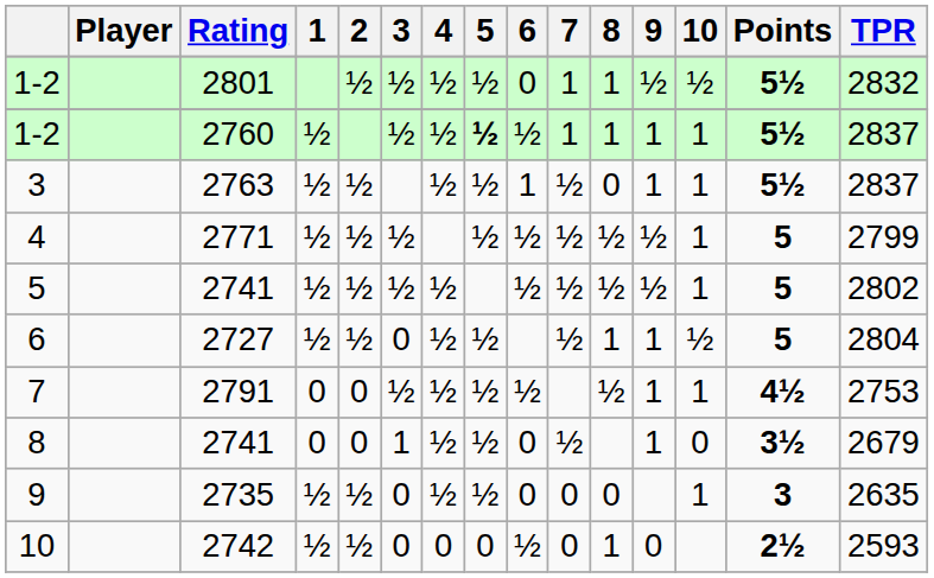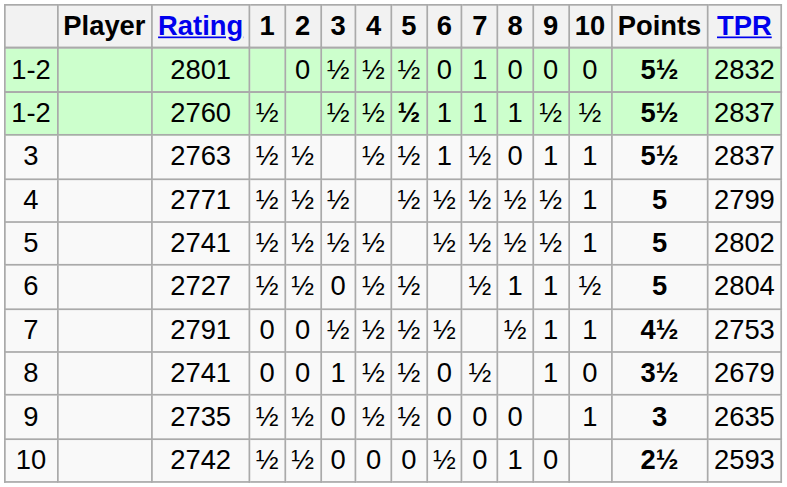1-2 / 2801 | 2: ½ -> 0
1-2 / 2801 | 8: 1 -> 0
1-2 / 2801 | 9: ½ -> 0
1-2 / 2801 | 10: ½ -> 0
1-2 / 2760 | 6: ½ -> 1
1-2 / 2760 | 9: 1 -> ½
1-2 / 2760 | 10: 1 -> ½
